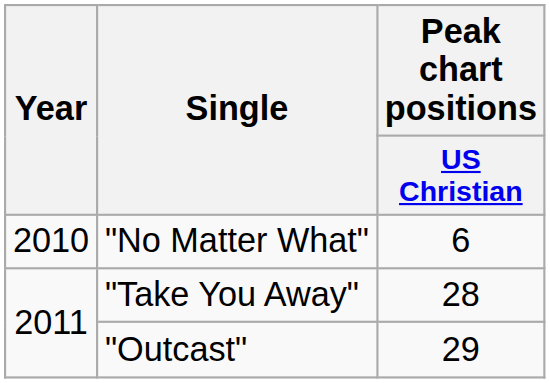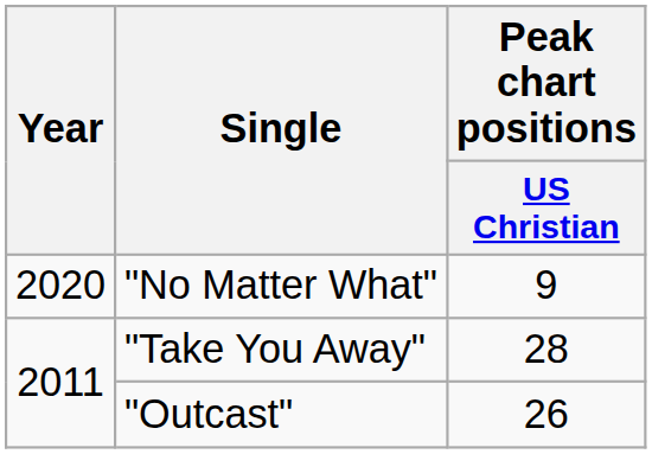"No Matter What" | Year: 2010 -> 2020
"No Matter What" | Peak chart positions / US Christian: 6 -> 9
"Outcast" | Peak chart positions / US Christian: 29 -> 26
